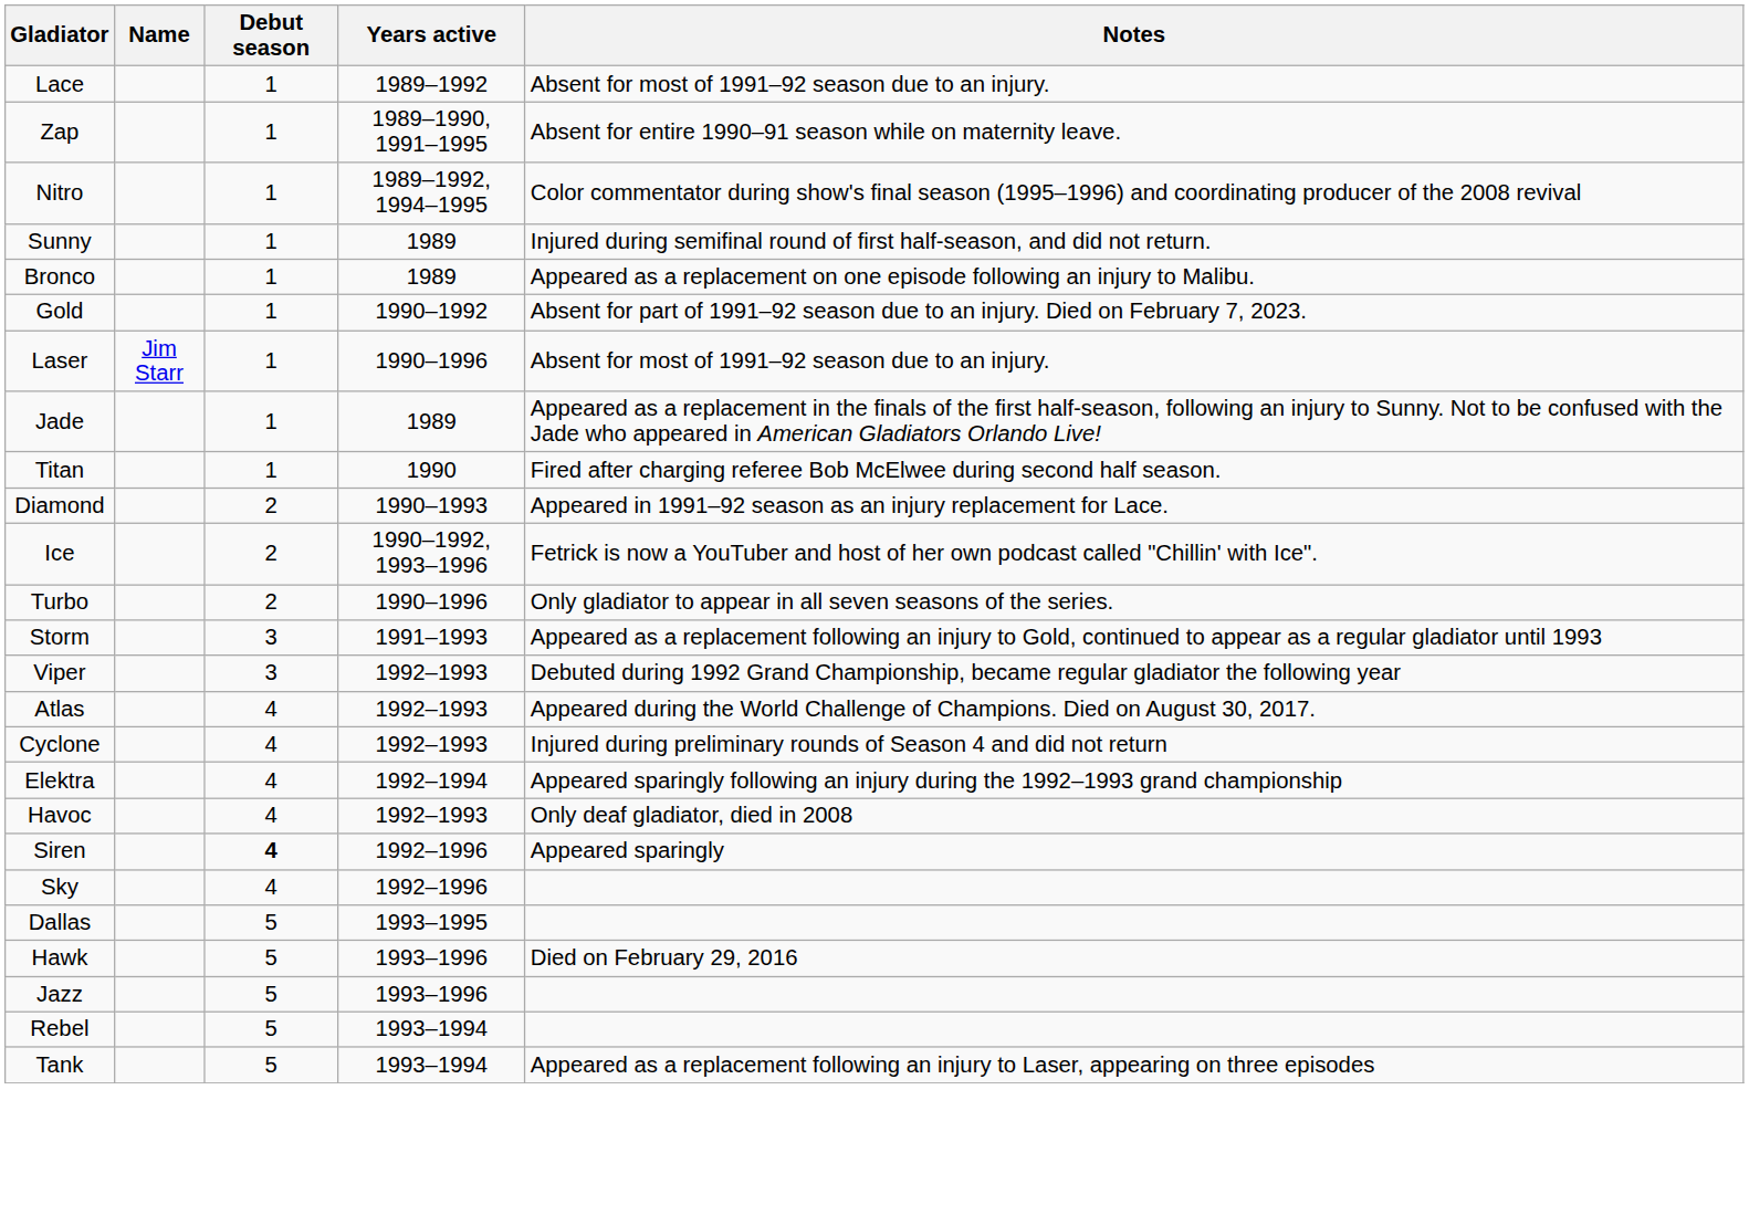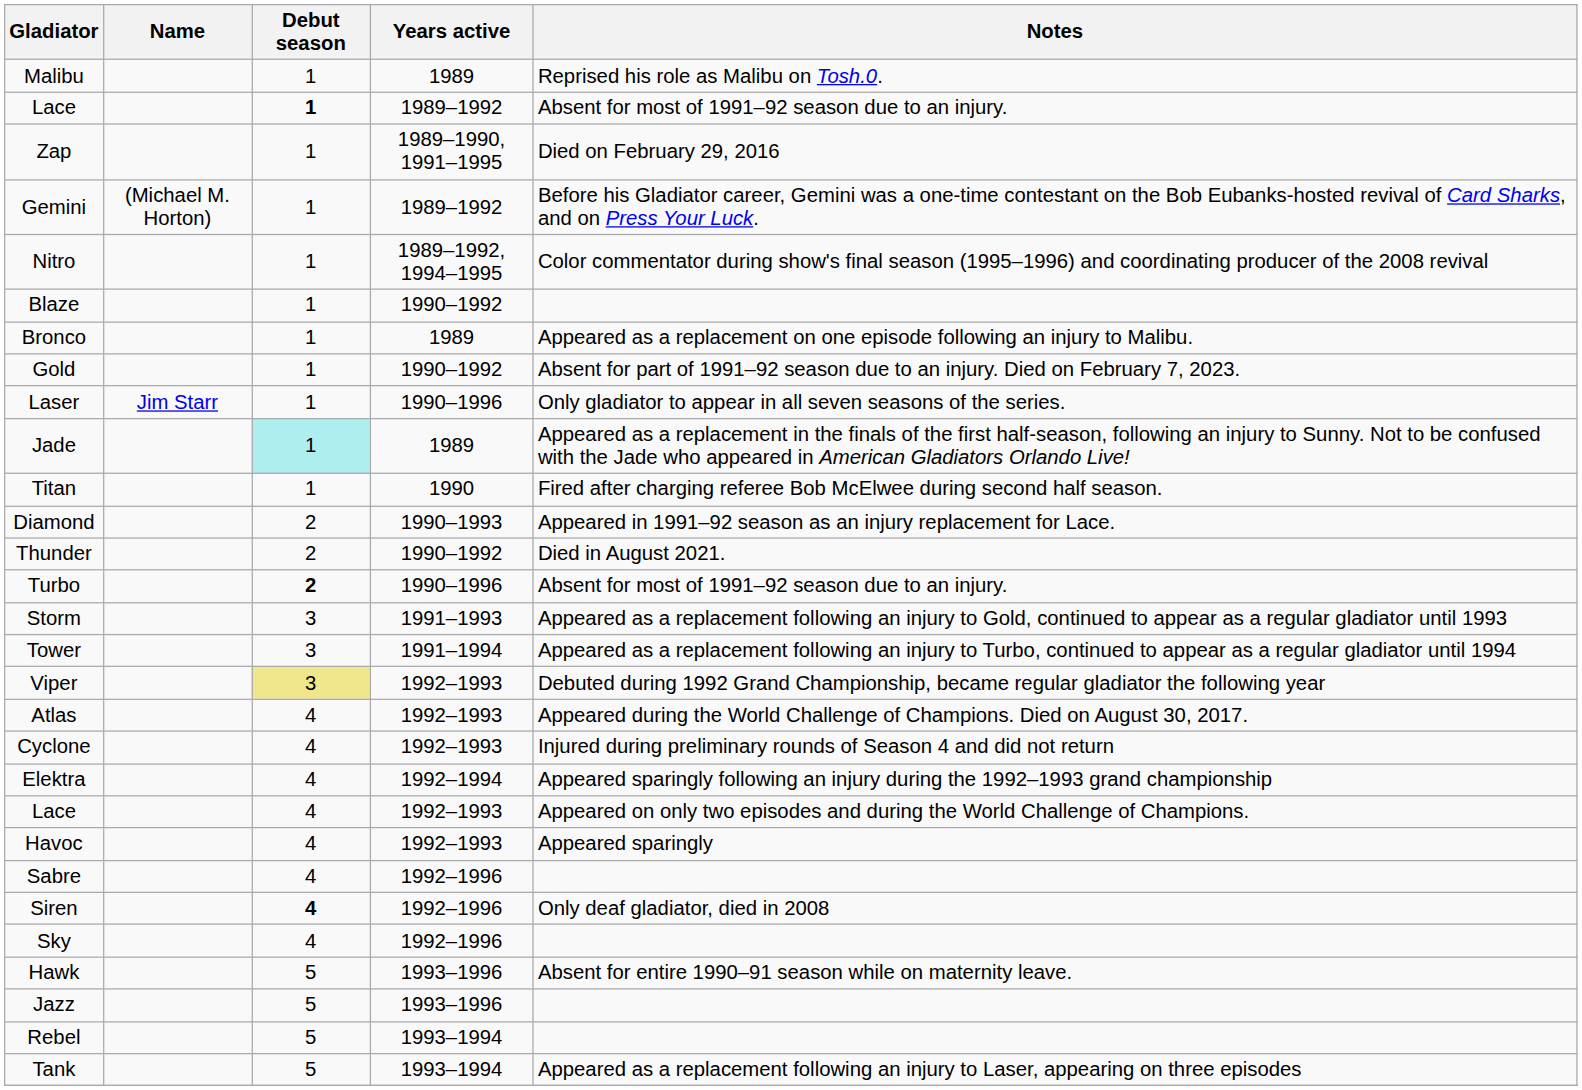+ row: Malibu | 1 | 1989 | Reprised his role as Malibu on Tosh.0.
Lace / 1989–1992 | Debut season: normal -> bold
Zap | Notes: Absent for entire 1990–91 season while on maternity leave. -> Died on February 29, 2016
+ row: Gemini | (Michael M. Horton) | 1 | 1989–1992 | Before his Gladiator career, Gemini was a one-time contestant on the Bob Eubanks-hosted revival of Card Sharks, and on Press Your Luck.
- row: Sunny | 1 | 1989 | Injured during semifinal round of first half-season, and did not return.
+ row: Blaze | 1 | 1990–1992
Laser | Notes: Absent for most of 1991–92 season due to an injury. -> Only gladiator to appear in all seven seasons of the series.
Jade | Debut season: no background -> paleturquoise background
- row: Ice | 2 | 1990–1992, 1993–1996 | Fetrick is now a YouTuber and host of her own podcast called "Chillin' with Ice".
+ row: Thunder | 2 | 1990–1992 | Died in August 2021.
Turbo | Debut season: normal -> bold
Turbo | Notes: Only gladiator to appear in all seven seasons of the series. -> Absent for most of 1991–92 season due to an injury.
+ row: Tower | 3 | 1991–1994 | Appeared as a replacement following an injury to Turbo, continued to appear as a regular gladiator until 1994
Viper | Debut season: no background -> khaki background
+ row: Lace | 4 | 1992–1993 | Appeared on only two episodes and during the World Challenge of Champions.
Havoc | Notes: Only deaf gladiator, died in 2008 -> Appeared sparingly
+ row: Sabre | 4 | 1992–1996
Siren | Notes: Appeared sparingly -> Only deaf gladiator, died in 2008
- row: Dallas | 5 | 1993–1995
Hawk | Notes: Died on February 29, 2016 -> Absent for entire 1990–91 season while on maternity leave.
